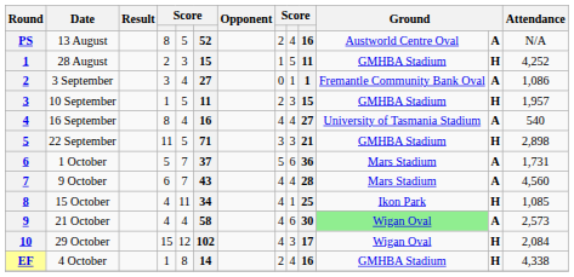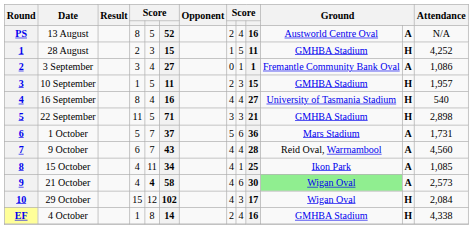16 September | column 12: A -> H
9 October | column 11: Mars Stadium -> Reid Oval, Warrnambool
15 October | column 12: H -> A
21 October | column 5: normal -> bold
